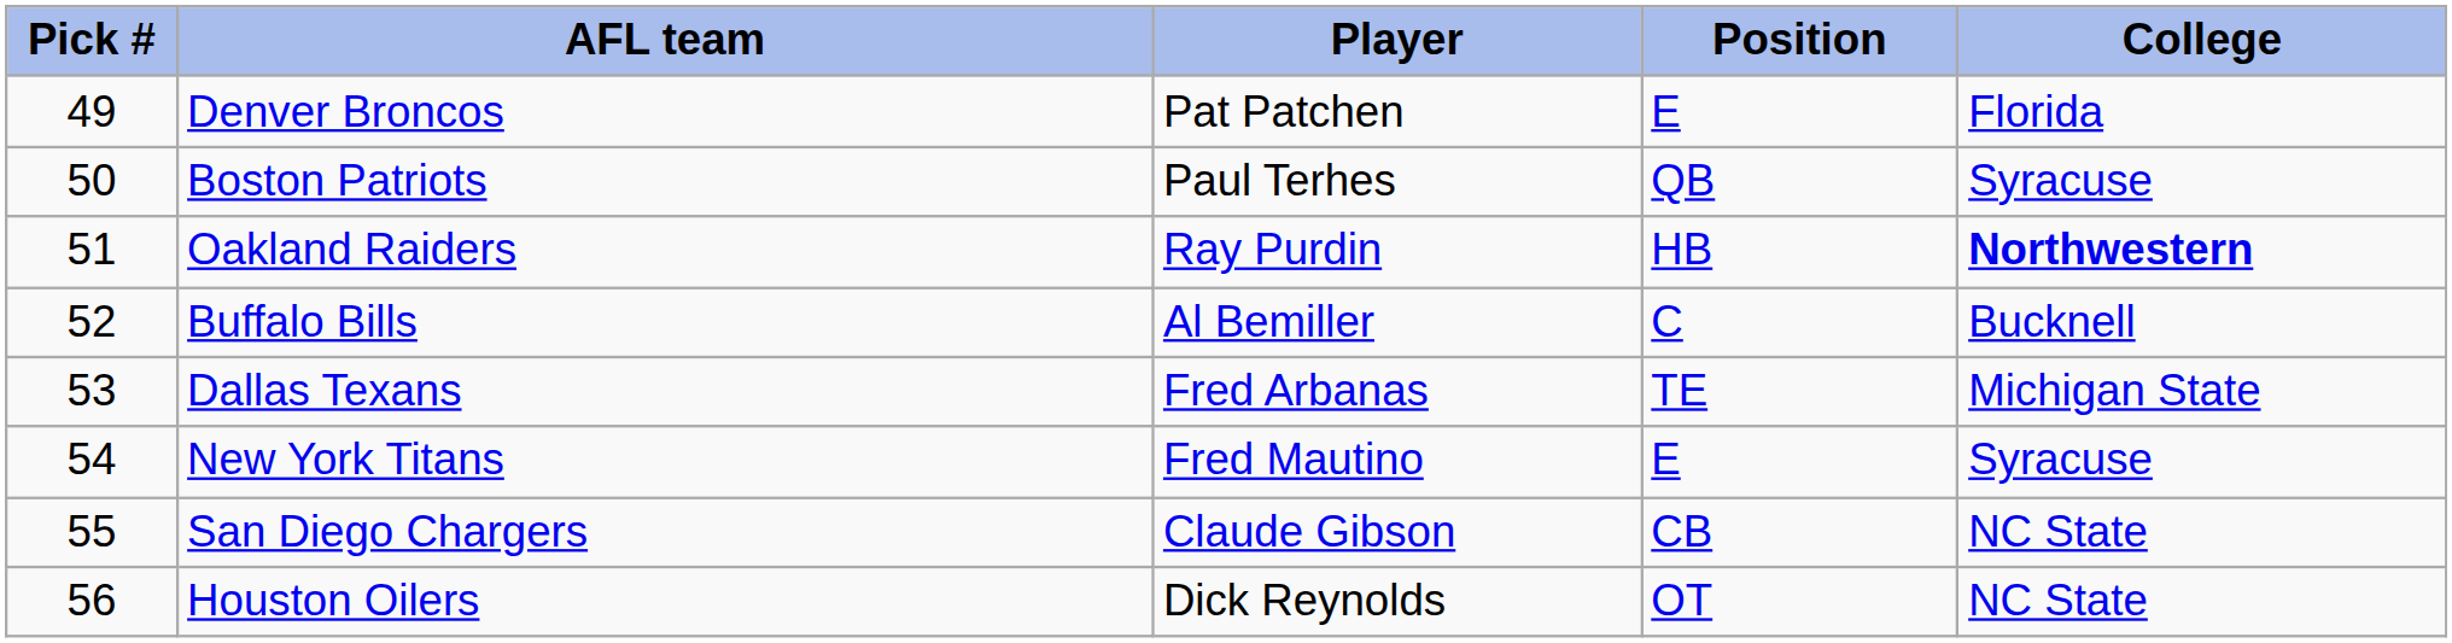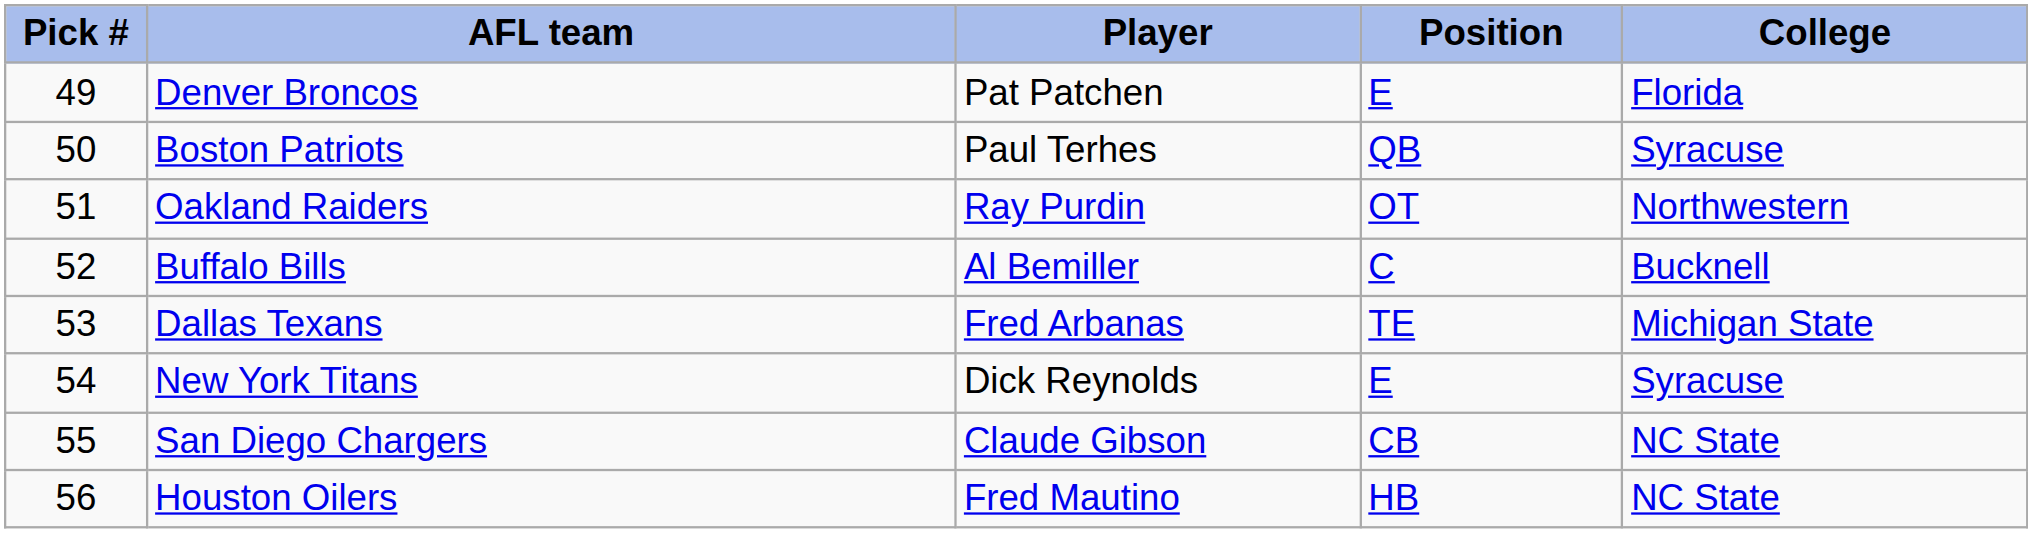Oakland Raiders | Position: HB -> OT
Oakland Raiders | College: bold -> normal
New York Titans | Player: Fred Mautino -> Dick Reynolds
Houston Oilers | Player: Dick Reynolds -> Fred Mautino
Houston Oilers | Position: OT -> HB
